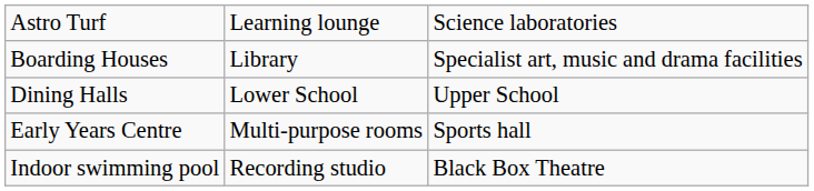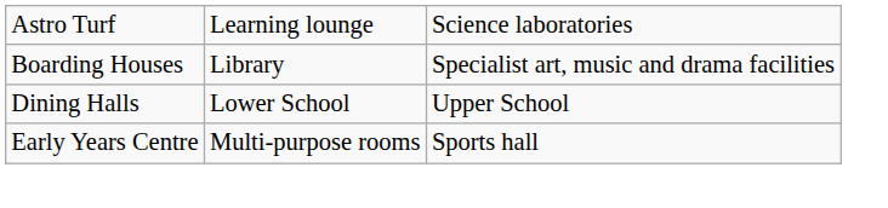- row: Indoor swimming pool | Recording studio | Black Box Theatre
